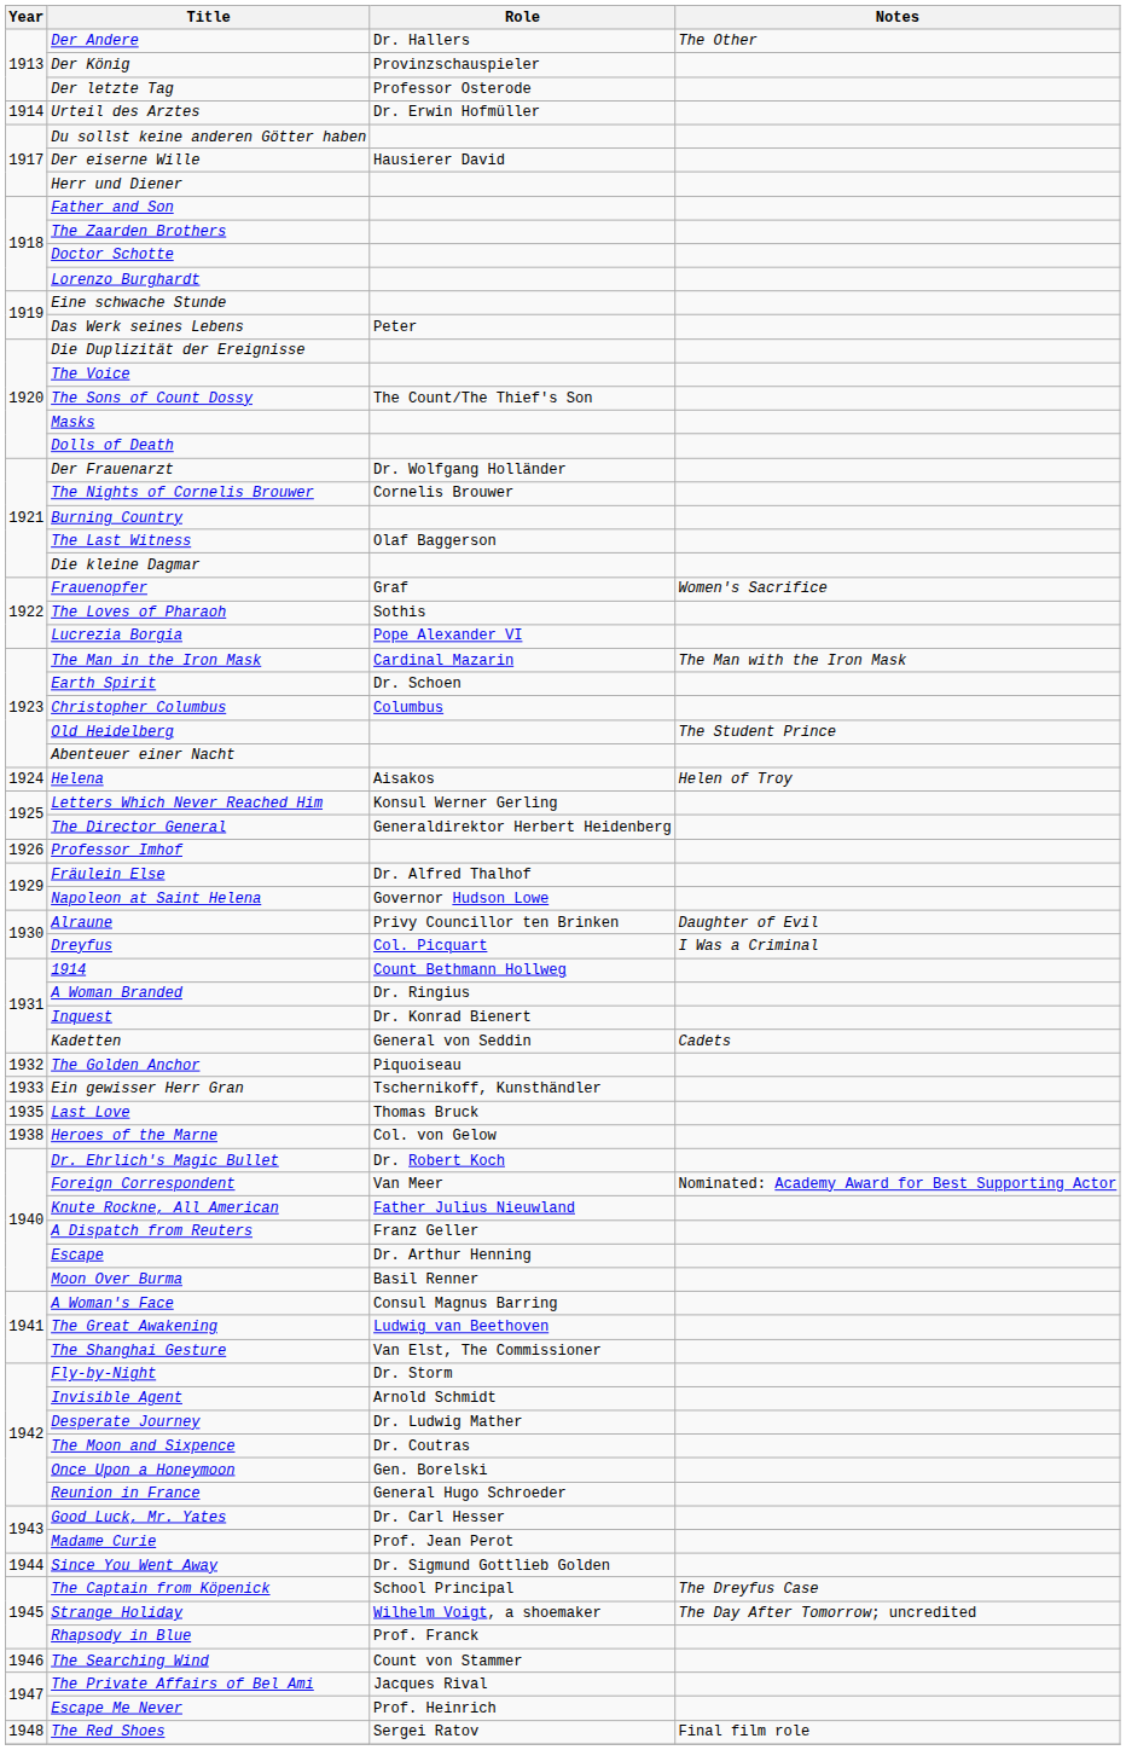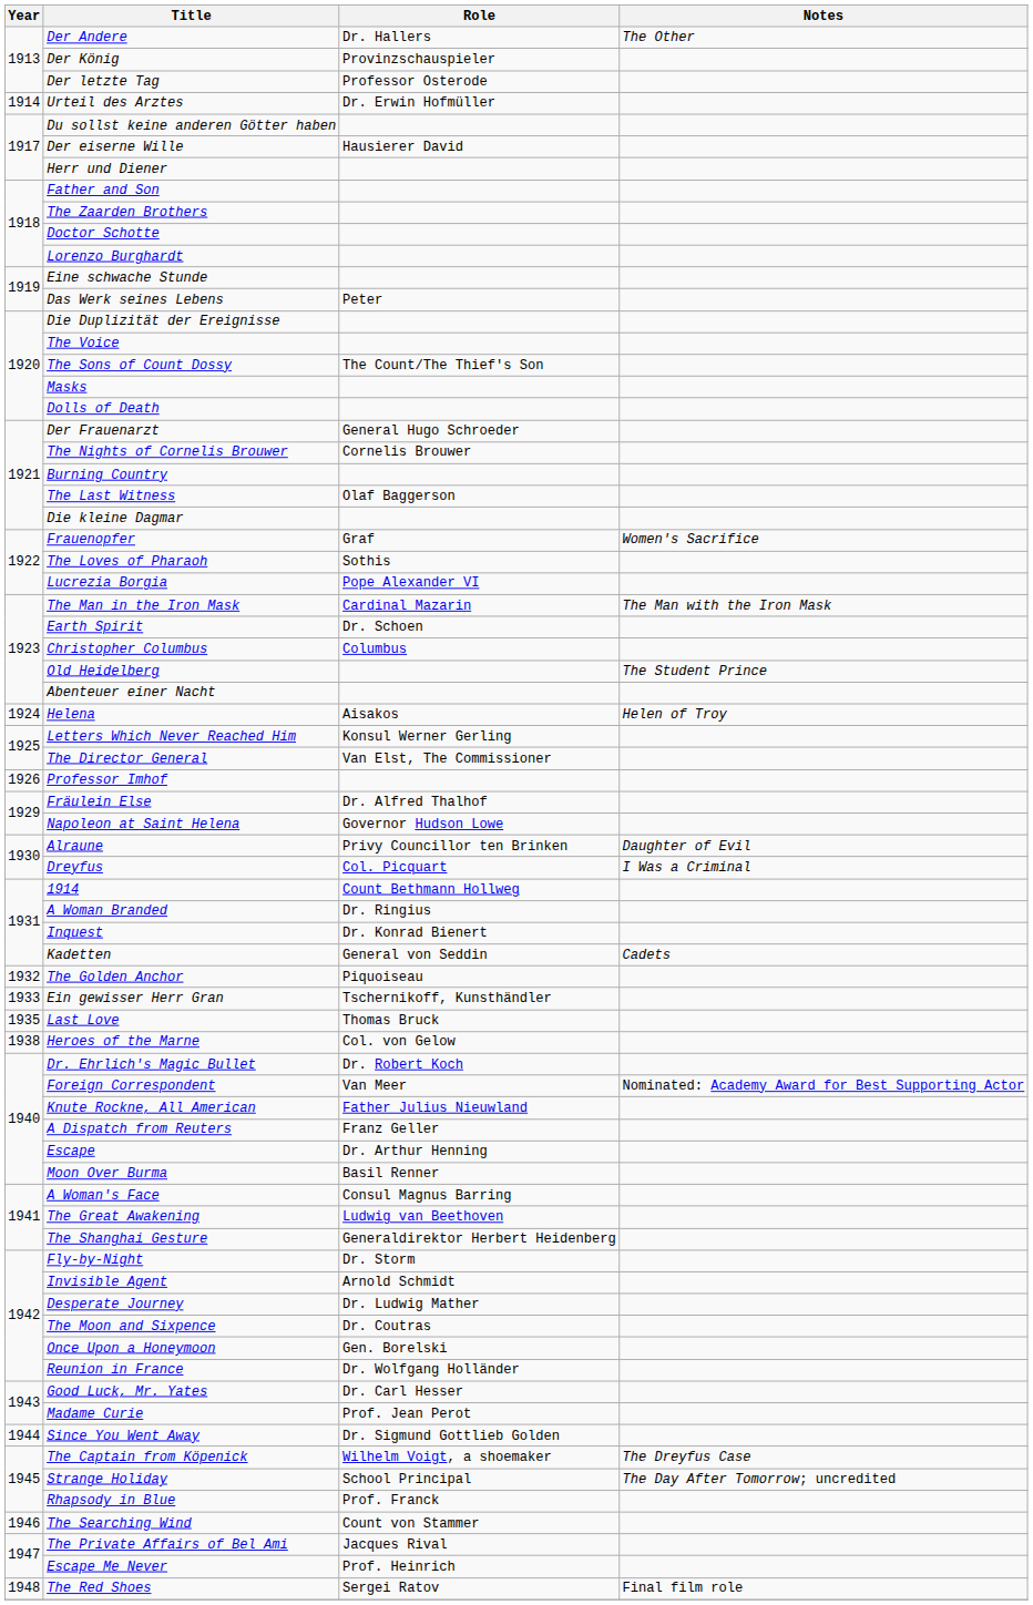Der Frauenarzt | Role: Dr. Wolfgang Holländer -> General Hugo Schroeder
The Director General | Role: Generaldirektor Herbert Heidenberg -> Van Elst, The Commissioner
The Shanghai Gesture | Role: Van Elst, The Commissioner -> Generaldirektor Herbert Heidenberg
Reunion in France | Role: General Hugo Schroeder -> Dr. Wolfgang Holländer
The Captain from Köpenick | Role: School Principal -> Wilhelm Voigt, a shoemaker
Strange Holiday | Role: Wilhelm Voigt, a shoemaker -> School Principal
